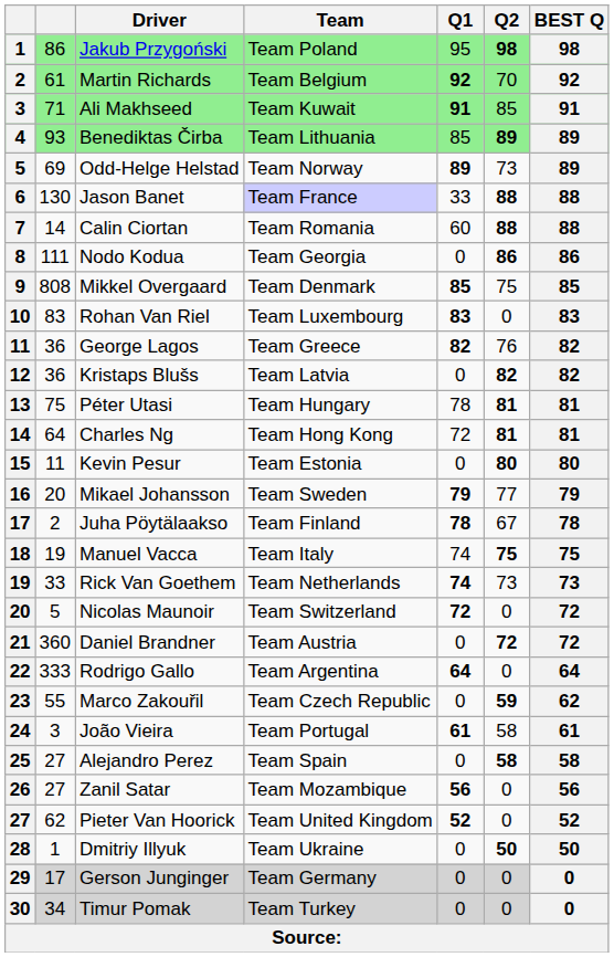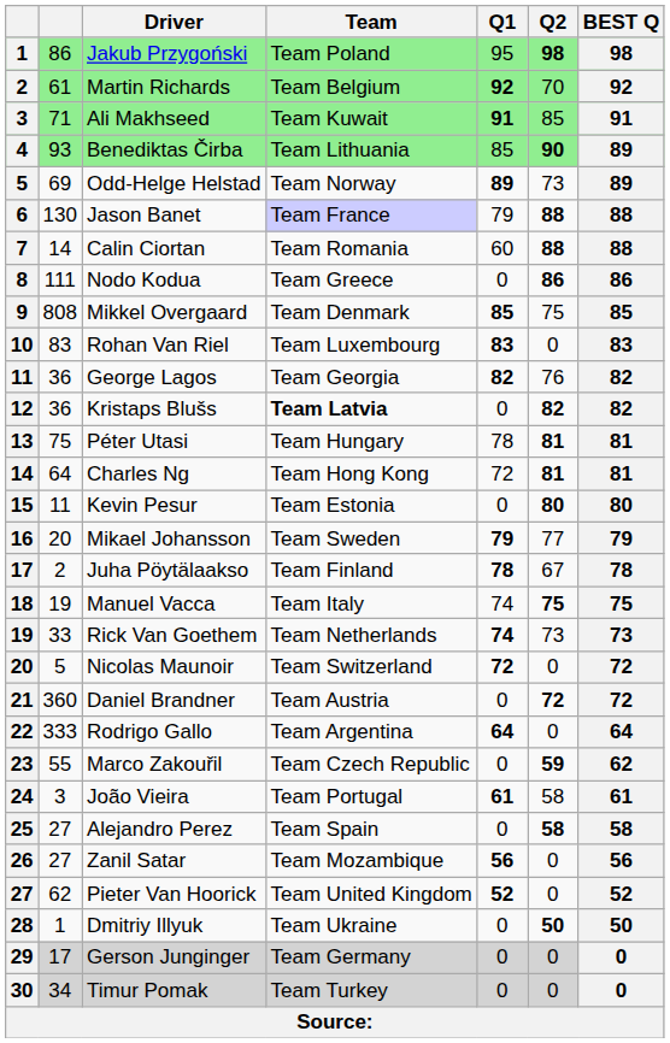Benediktas Čirba | Q2: 89 -> 90
Jason Banet | Q1: 33 -> 79
Nodo Kodua | Team: Team Georgia -> Team Greece
George Lagos | Team: Team Greece -> Team Georgia
Kristaps Blušs | Team: normal -> bold
